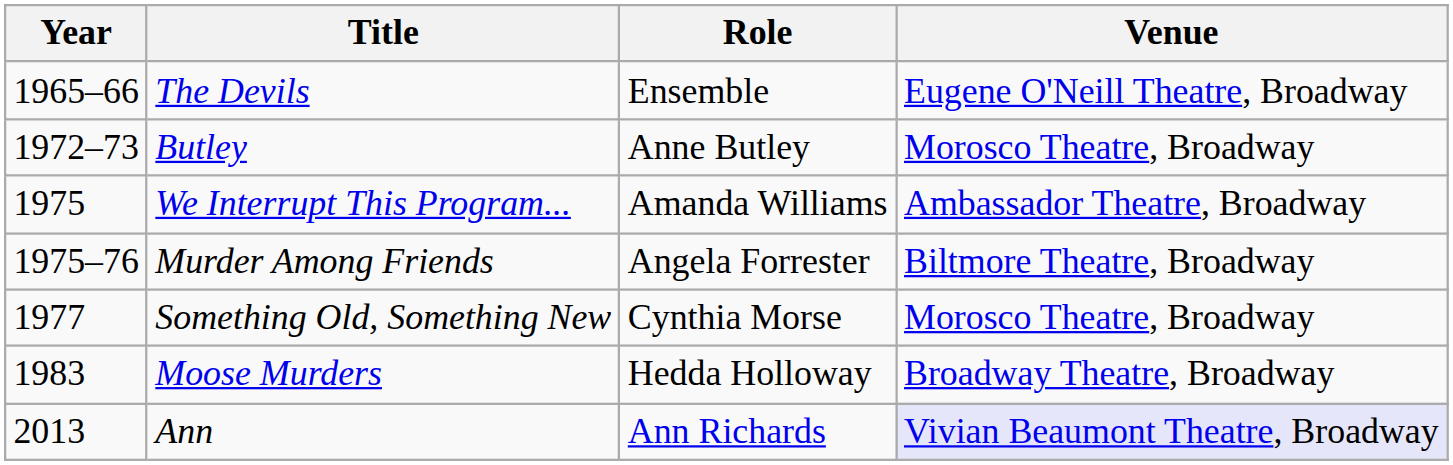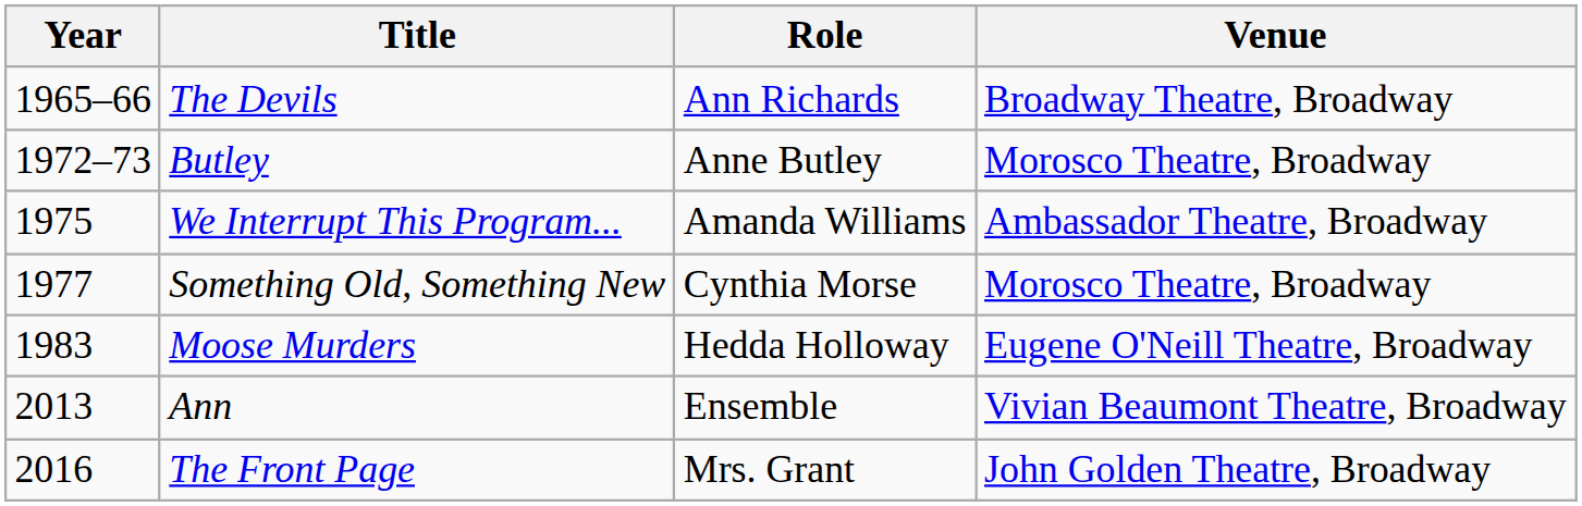The Devils | Role: Ensemble -> Ann Richards
The Devils | Venue: Eugene O'Neill Theatre, Broadway -> Broadway Theatre, Broadway
- row: 1975–76 | Murder Among Friends | Angela Forrester | Biltmore Theatre, Broadway
Moose Murders | Venue: Broadway Theatre, Broadway -> Eugene O'Neill Theatre, Broadway
Ann | Role: Ann Richards -> Ensemble
Ann | Venue: lavender background -> no background
+ row: 2016 | The Front Page | Mrs. Grant | John Golden Theatre, Broadway
